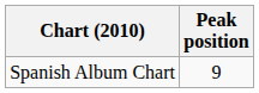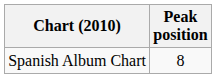Spanish Album Chart | Peak position: 9 -> 8
